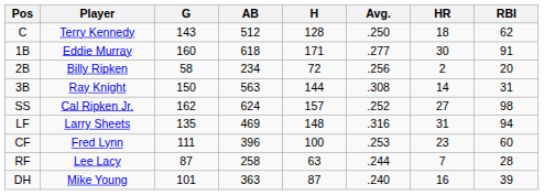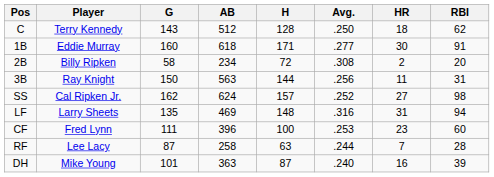2B | Avg.: .256 -> .308
3B | Avg.: .308 -> .256
3B | HR: 14 -> 11
